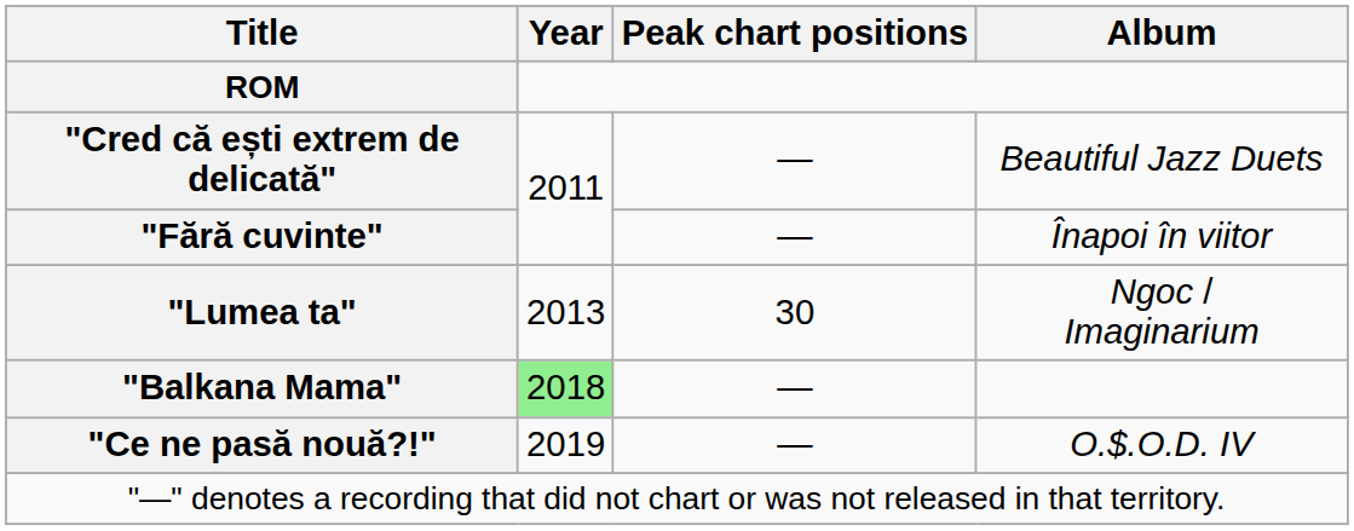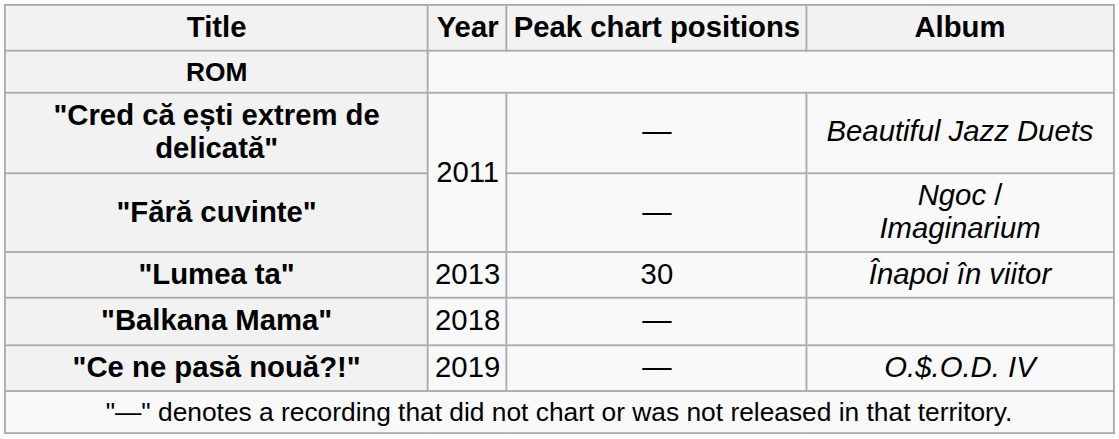"Fără cuvinte" | Album: Înapoi în viitor -> Ngoc / Imaginarium
"Lumea ta" | Album: Ngoc / Imaginarium -> Înapoi în viitor
"Balkana Mama" | Year: lightgreen background -> no background
